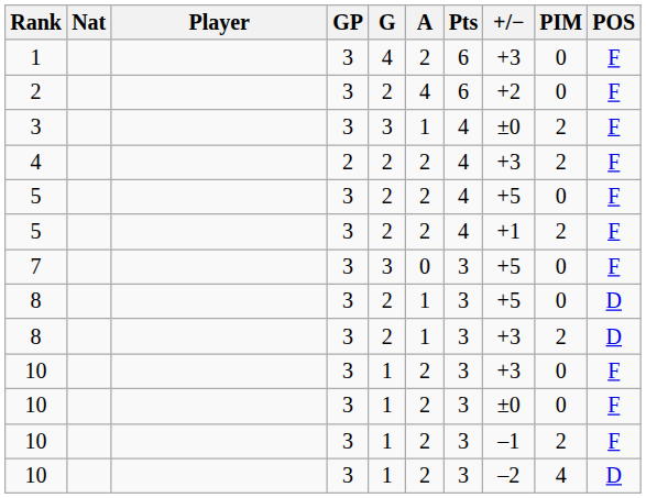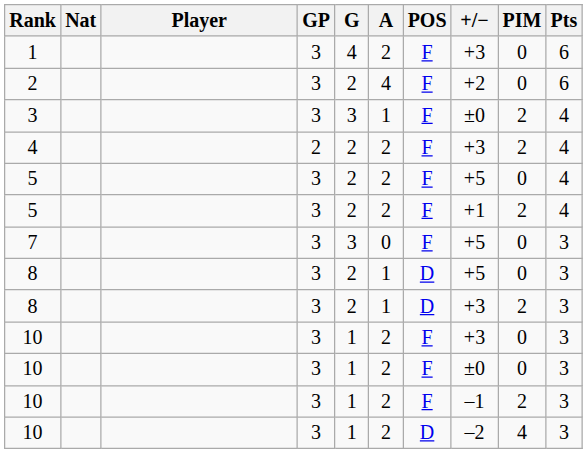columns swapped: Pts <-> POS
